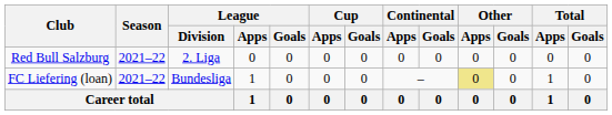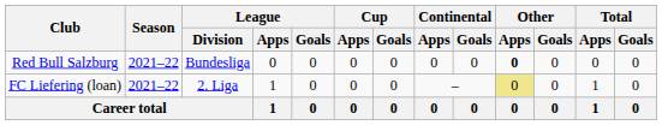Red Bull Salzburg | League / Division: 2. Liga -> Bundesliga
Red Bull Salzburg | Other / Apps: normal -> bold
FC Liefering (loan) | League / Division: Bundesliga -> 2. Liga
